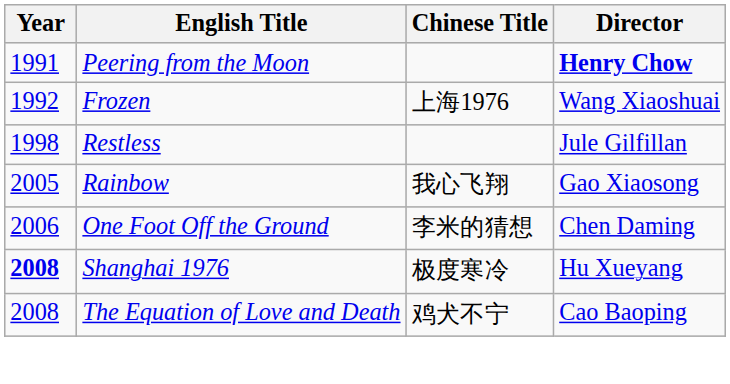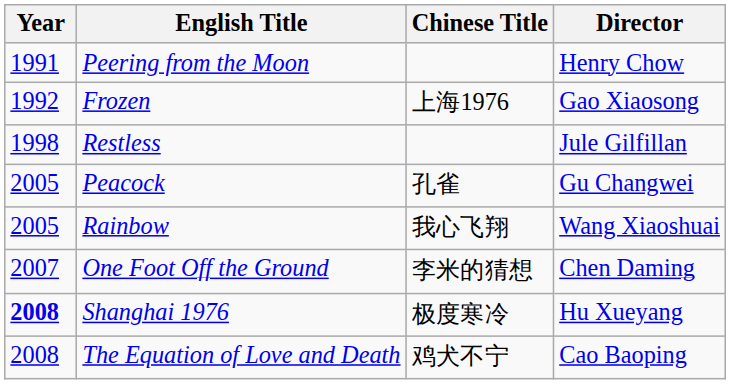Peering from the Moon | Director: bold -> normal
Frozen | Director: Wang Xiaoshuai -> Gao Xiaosong
+ row: 2005 | Peacock | 孔雀 | Gu Changwei
Rainbow | Director: Gao Xiaosong -> Wang Xiaoshuai
One Foot Off the Ground | Year: 2006 -> 2007
